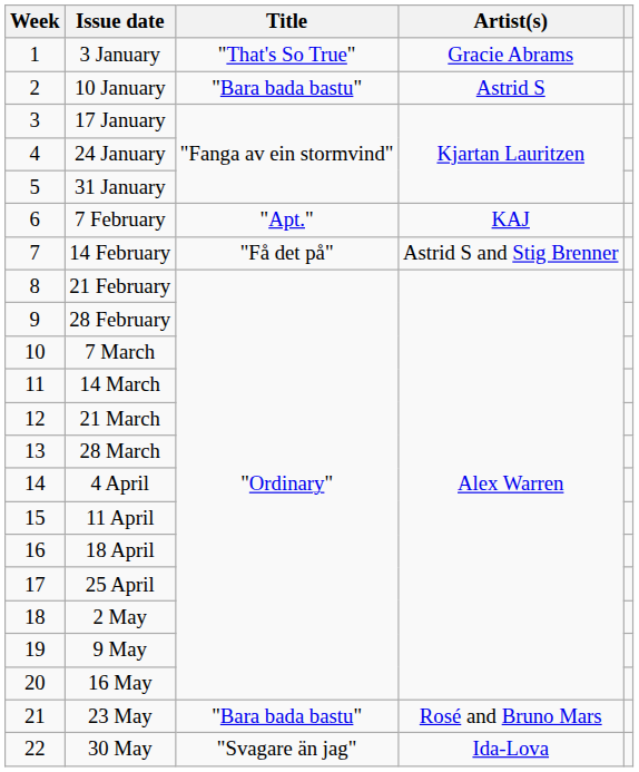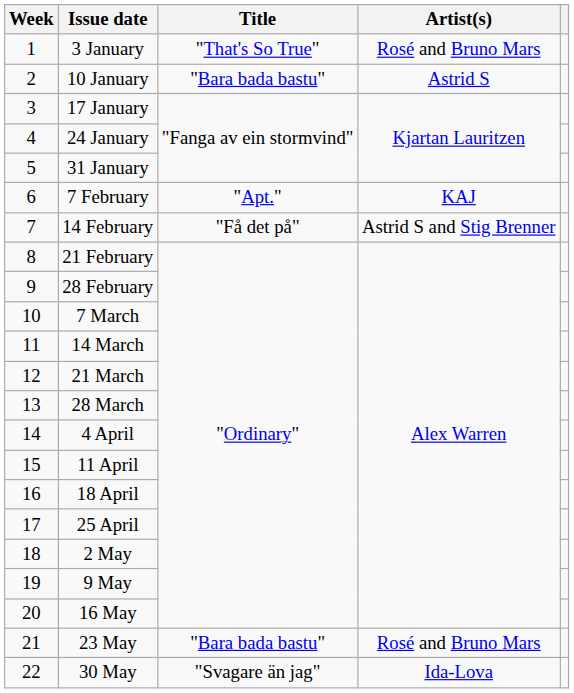3 January | Artist(s): Gracie Abrams -> Rosé and Bruno Mars
